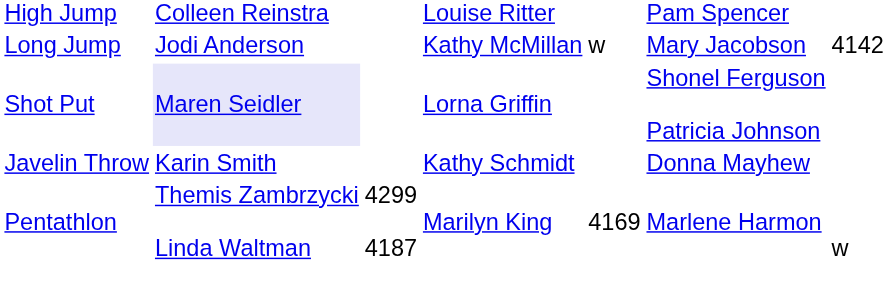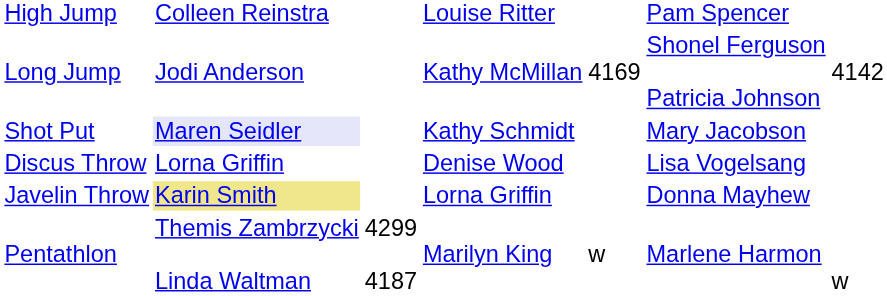Long Jump | column 5: w -> 4169
Long Jump | column 6: Mary Jacobson -> Shonel Ferguson Patricia Johnson
Shot Put | column 4: Lorna Griffin -> Kathy Schmidt
Shot Put | column 6: Shonel Ferguson Patricia Johnson -> Mary Jacobson
+ row: Discus Throw | Lorna Griffin | Denise Wood | Lisa Vogelsang
Javelin Throw | column 2: no background -> khaki background
Javelin Throw | column 4: Kathy Schmidt -> Lorna Griffin
Pentathlon | column 5: 4169 -> w
